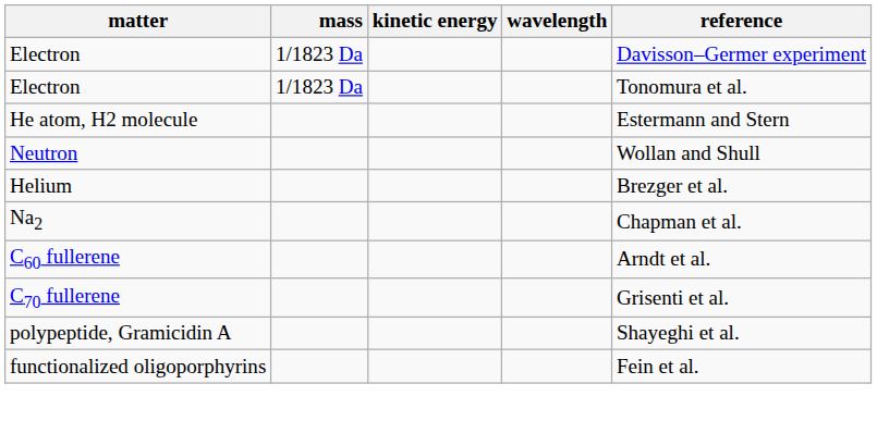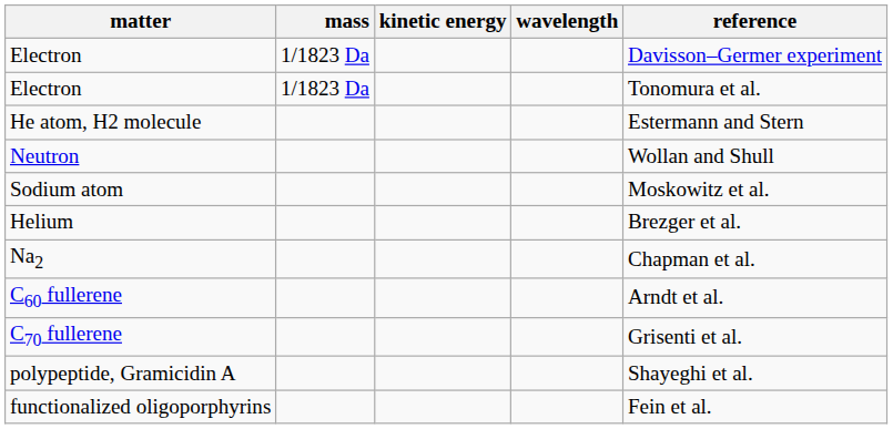+ row: Sodium atom | Moskowitz et al.
